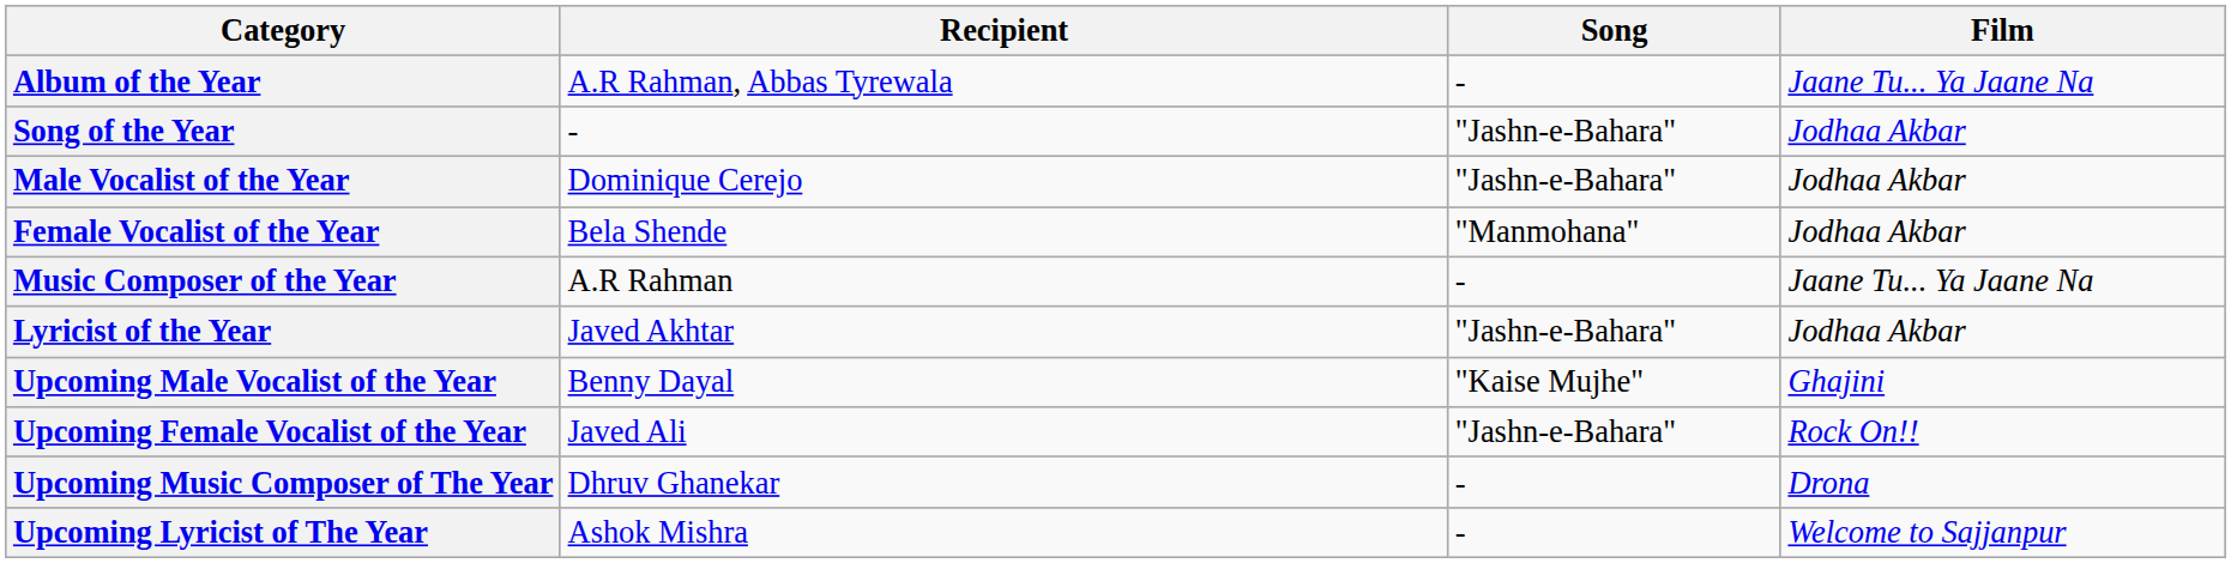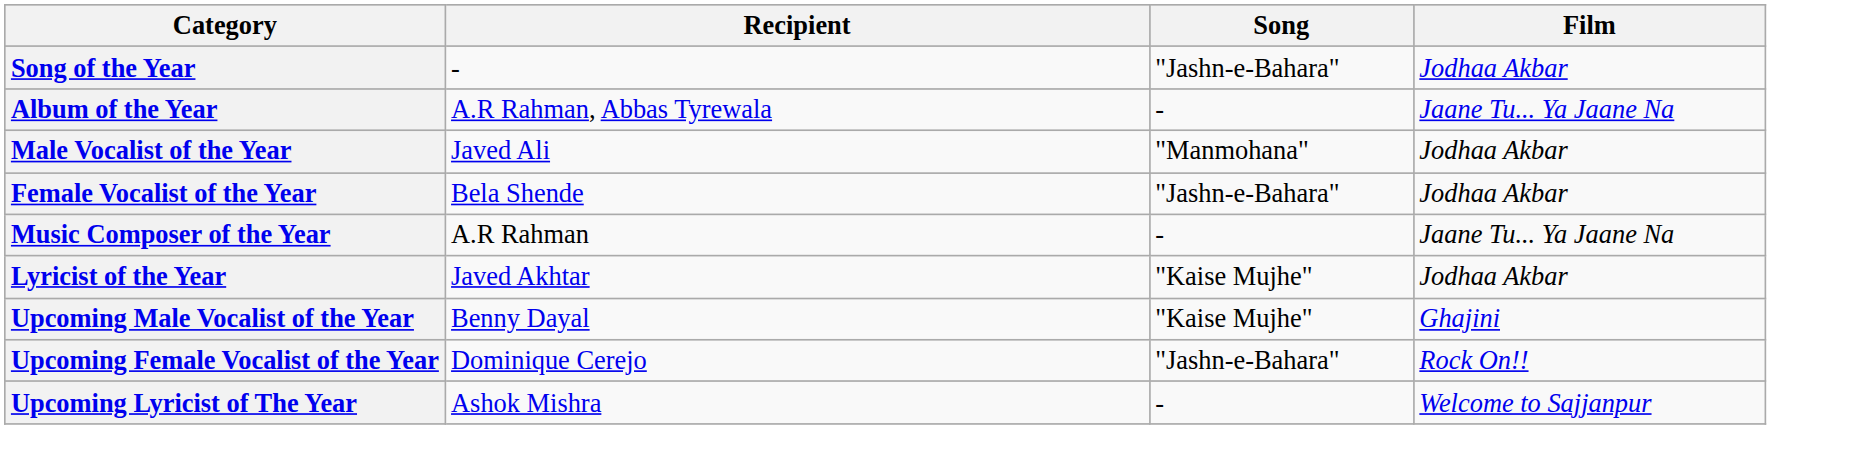rows swapped: Song of the Year <-> Album of the Year
Male Vocalist of the Year | Recipient: Dominique Cerejo -> Javed Ali
Male Vocalist of the Year | Song: "Jashn-e-Bahara" -> "Manmohana"
Female Vocalist of the Year | Song: "Manmohana" -> "Jashn-e-Bahara"
Lyricist of the Year | Song: "Jashn-e-Bahara" -> "Kaise Mujhe"
Upcoming Female Vocalist of the Year | Recipient: Javed Ali -> Dominique Cerejo
- row: Upcoming Music Composer of The Year | Dhruv Ghanekar | - | Drona
